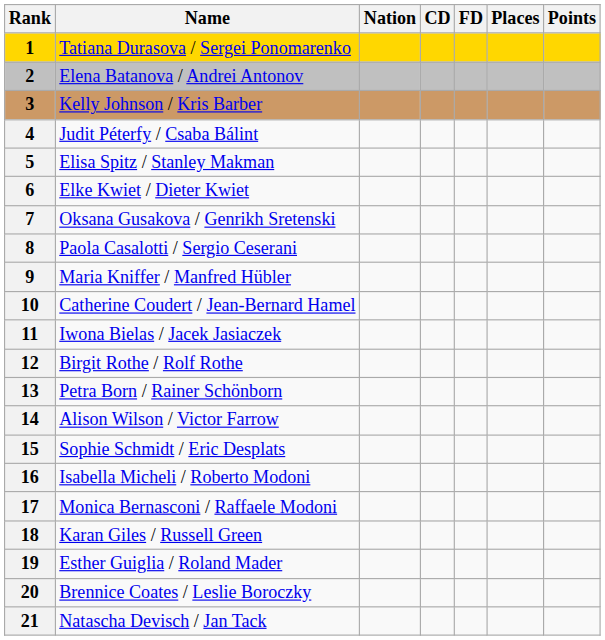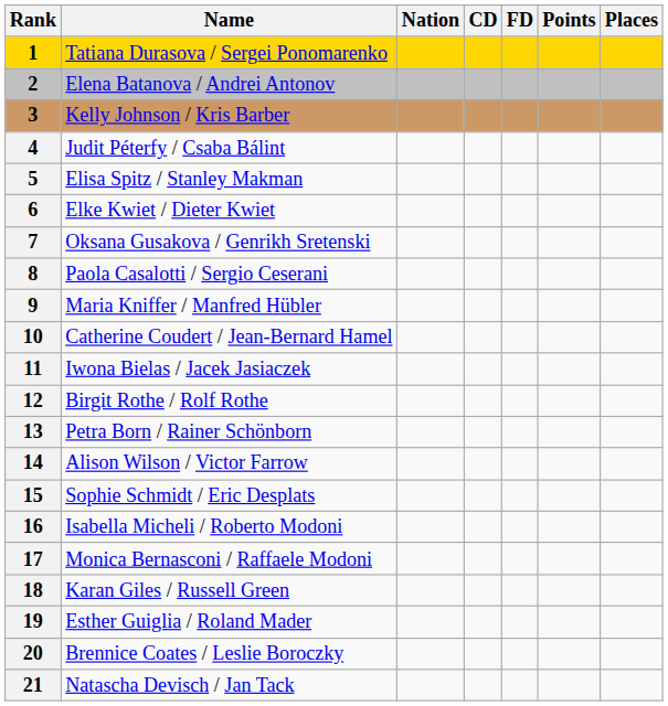columns swapped: Points <-> Places
